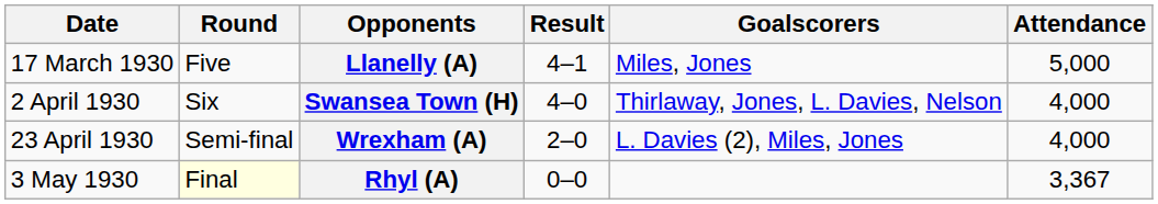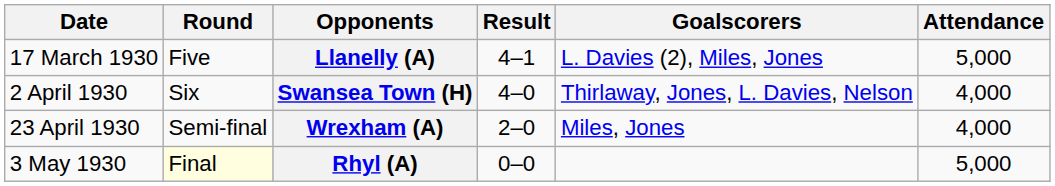Llanelly (A) | Goalscorers: Miles, Jones -> L. Davies (2), Miles, Jones
Wrexham (A) | Goalscorers: L. Davies (2), Miles, Jones -> Miles, Jones
Rhyl (A) | Attendance: 3,367 -> 5,000
